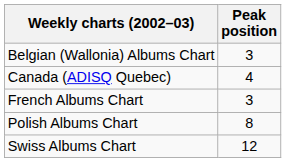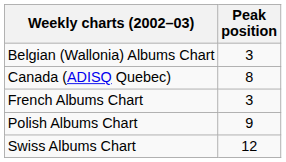Canada (ADISQ Quebec) | Peak position: 4 -> 8
Polish Albums Chart | Peak position: 8 -> 9
